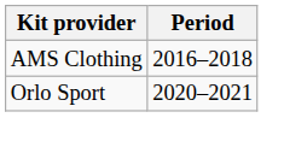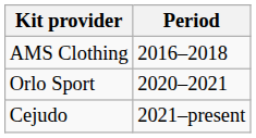+ row: Cejudo | 2021–present
